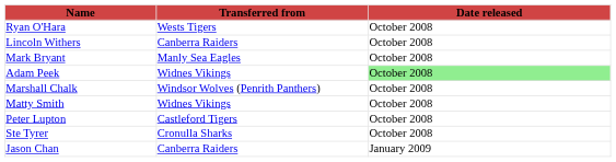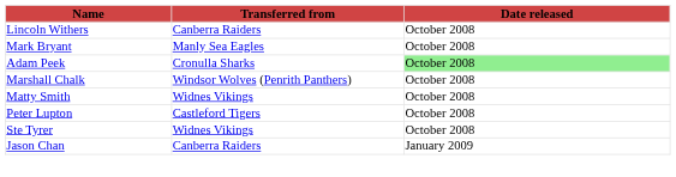- row: Ryan O'Hara | Wests Tigers | October 2008
Adam Peek | Transferred from: Widnes Vikings -> Cronulla Sharks
Ste Tyrer | Transferred from: Cronulla Sharks -> Widnes Vikings
